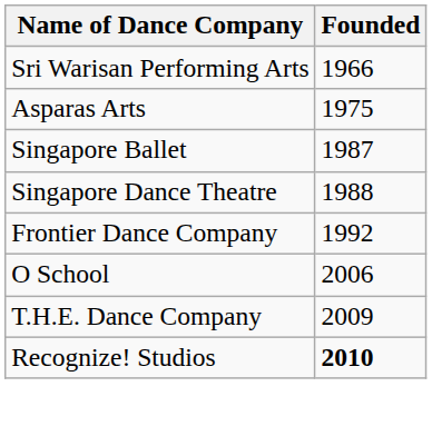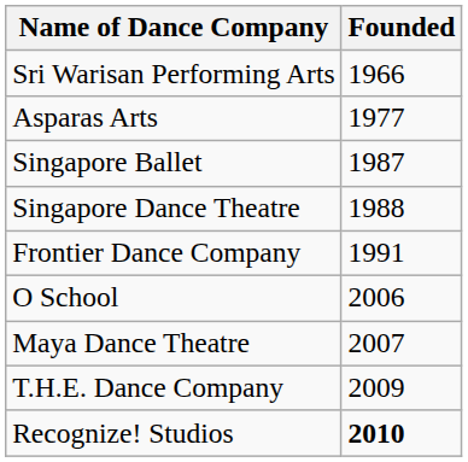Asparas Arts | Founded: 1975 -> 1977
Frontier Dance Company | Founded: 1992 -> 1991
+ row: Maya Dance Theatre | 2007
